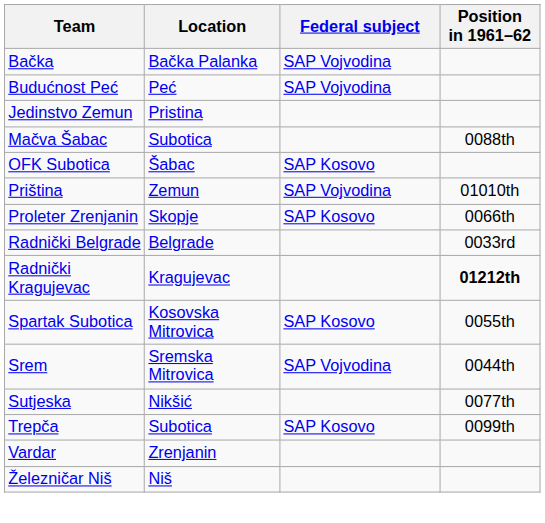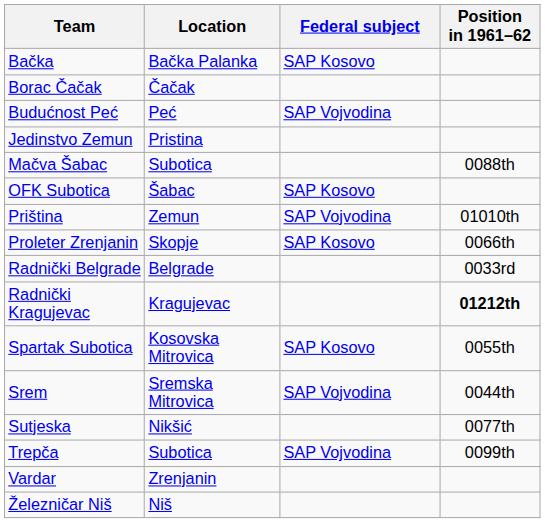Bačka | Federal subject: SAP Vojvodina -> SAP Kosovo
+ row: Borac Čačak | Čačak
Trepča | Federal subject: SAP Kosovo -> SAP Vojvodina
